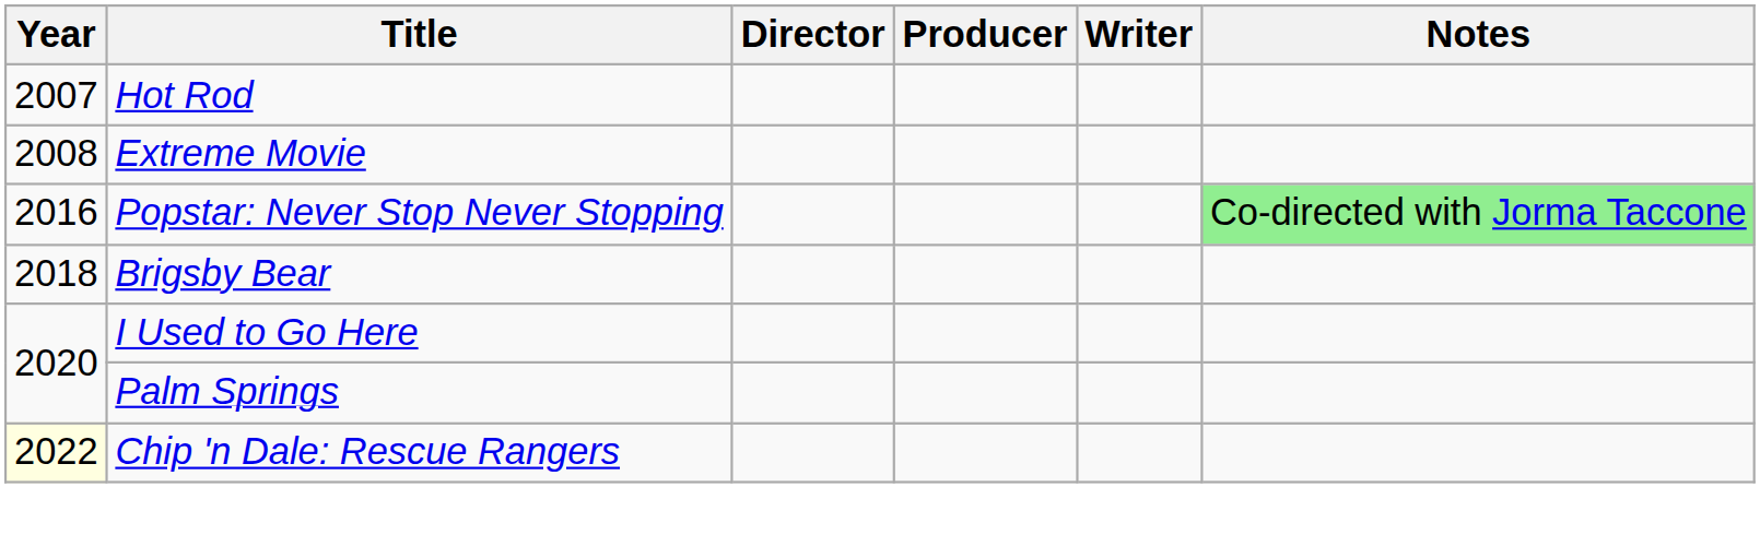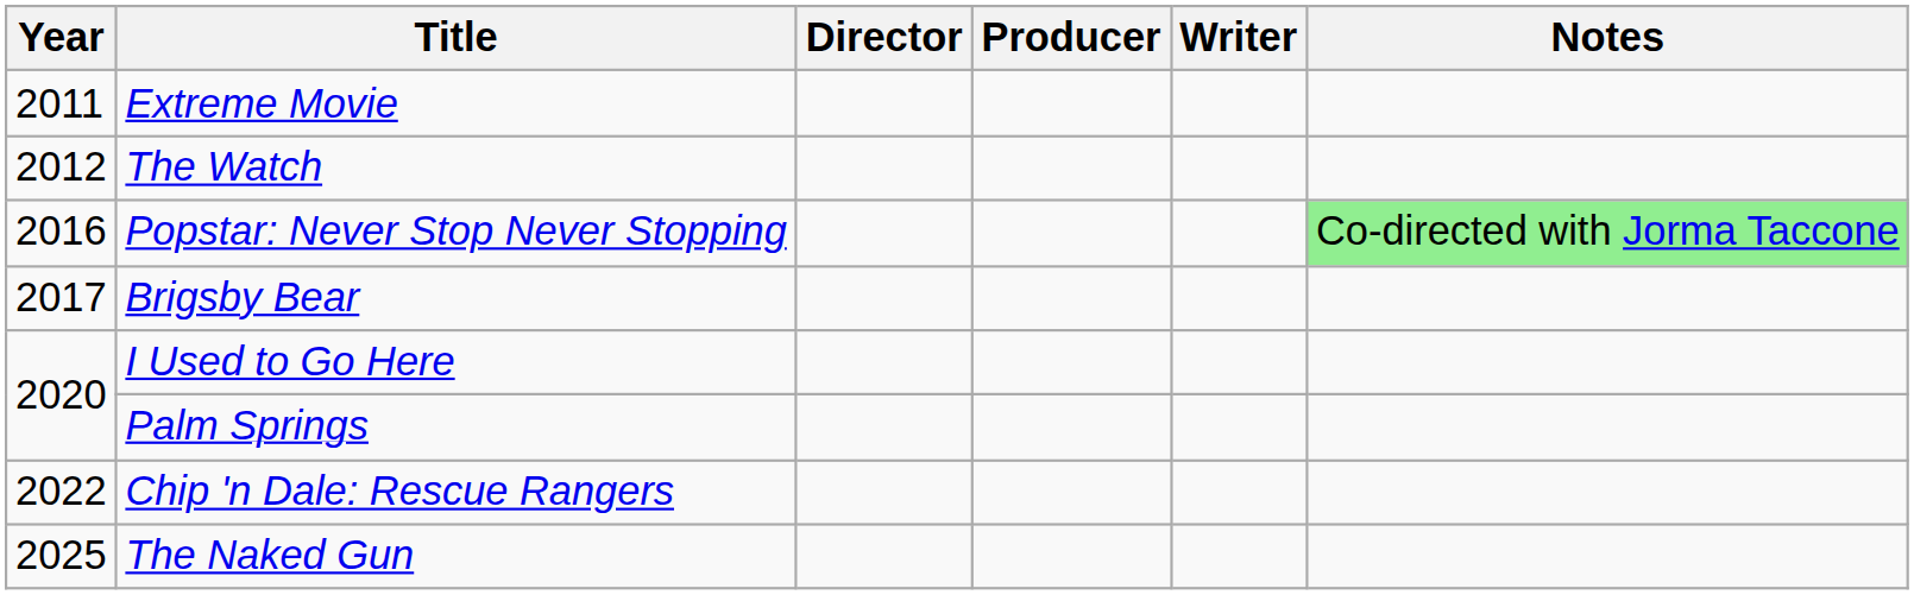- row: 2007 | Hot Rod
Extreme Movie | Year: 2008 -> 2011
+ row: 2012 | The Watch
Brigsby Bear | Year: 2018 -> 2017
Chip 'n Dale: Rescue Rangers | Year: lightyellow background -> no background
+ row: 2025 | The Naked Gun
